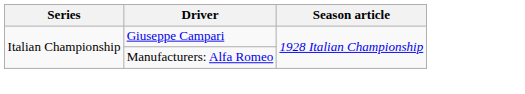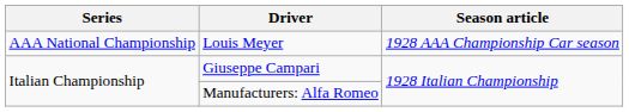+ row: AAA National Championship | Louis Meyer | 1928 AAA Championship Car season
